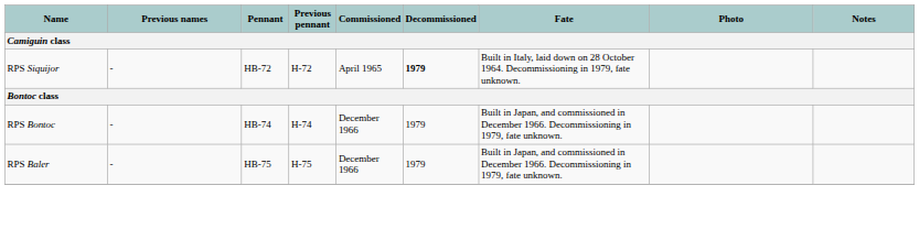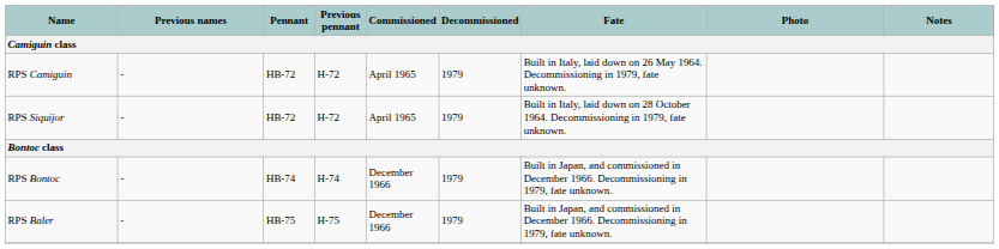+ row: RPS Camiguin | - | HB-72 | H-72 | April 1965 | 1979 | Built in Italy, laid down on 26 May 1964. Decommissioning in 1979, fate unknown.
RPS Siquijor | Decommissioned: bold -> normal
